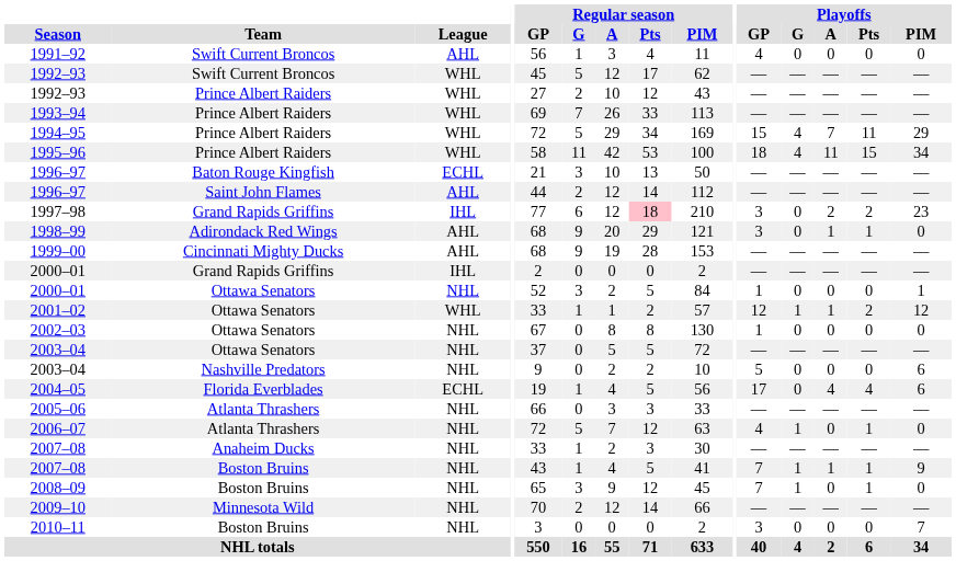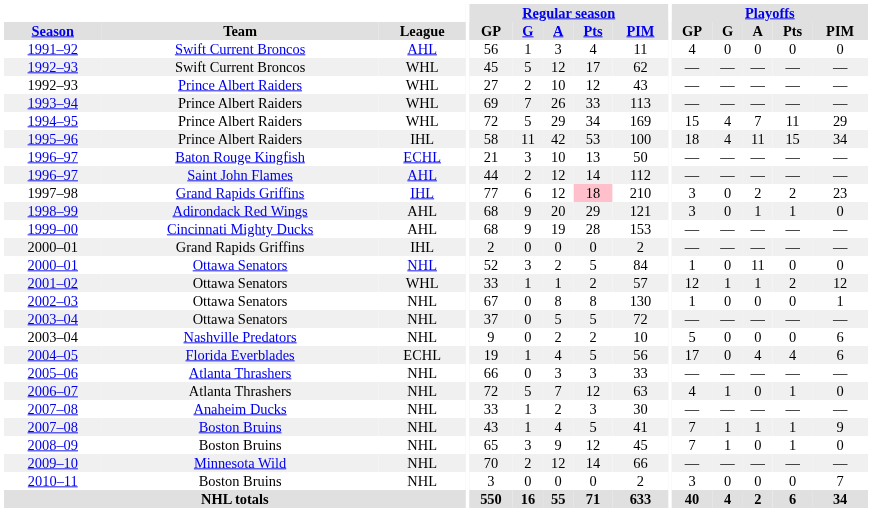1995–96 | League: WHL -> IHL
2000–01 / Ottawa Senators | Playoffs / A: 0 -> 11
2000–01 / Ottawa Senators | Playoffs / PIM: 1 -> 0
2002–03 | Playoffs / PIM: 0 -> 1
